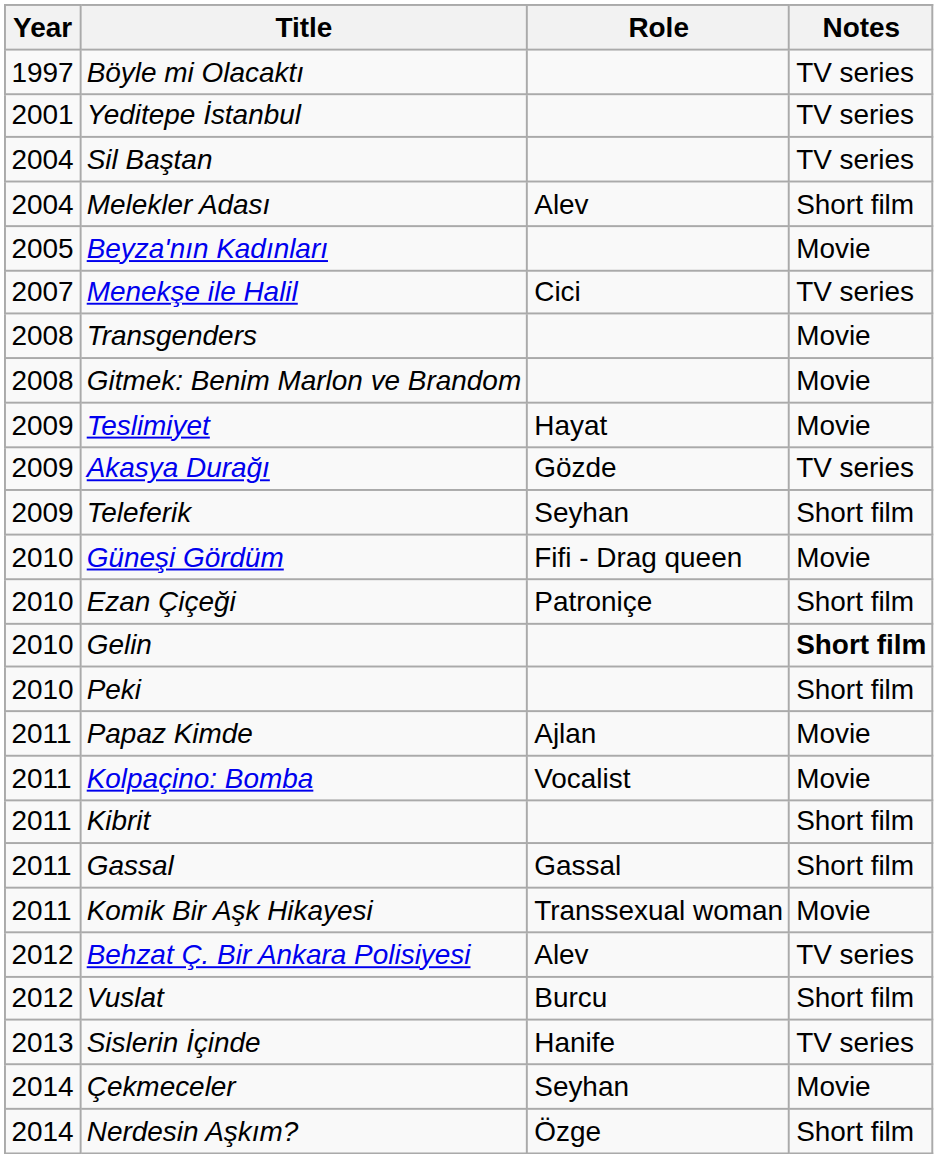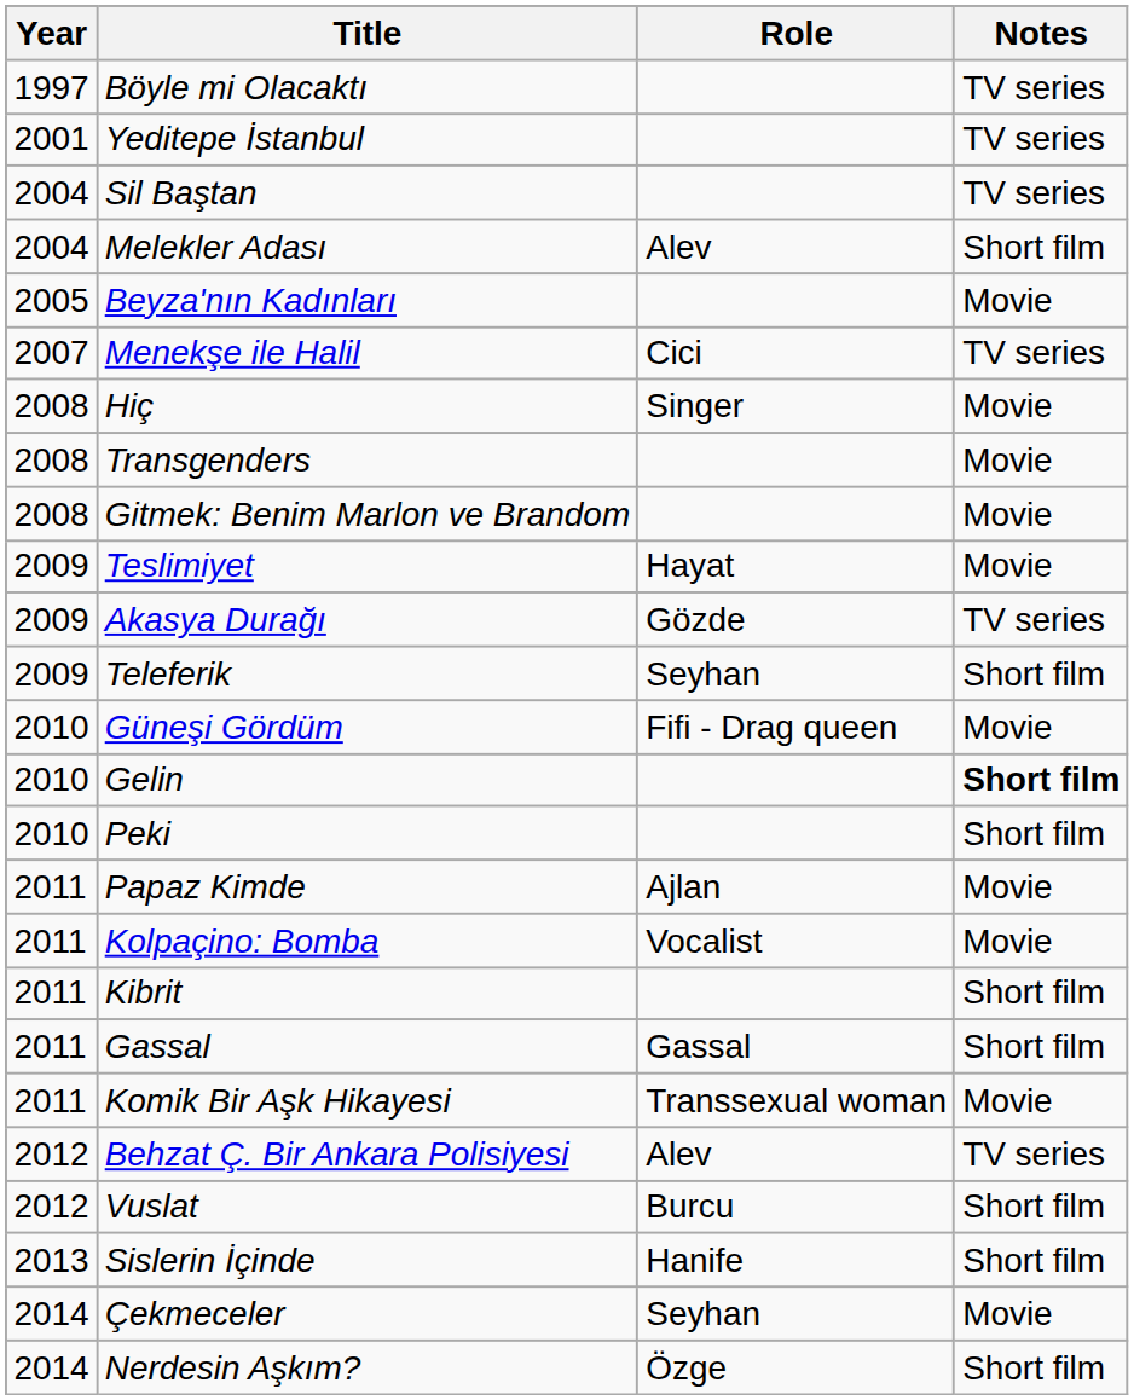+ row: 2008 | Hiç | Singer | Movie
- row: 2010 | Ezan Çiçeği | Patroniçe | Short film
Sislerin İçinde | Notes: TV series -> Short film
